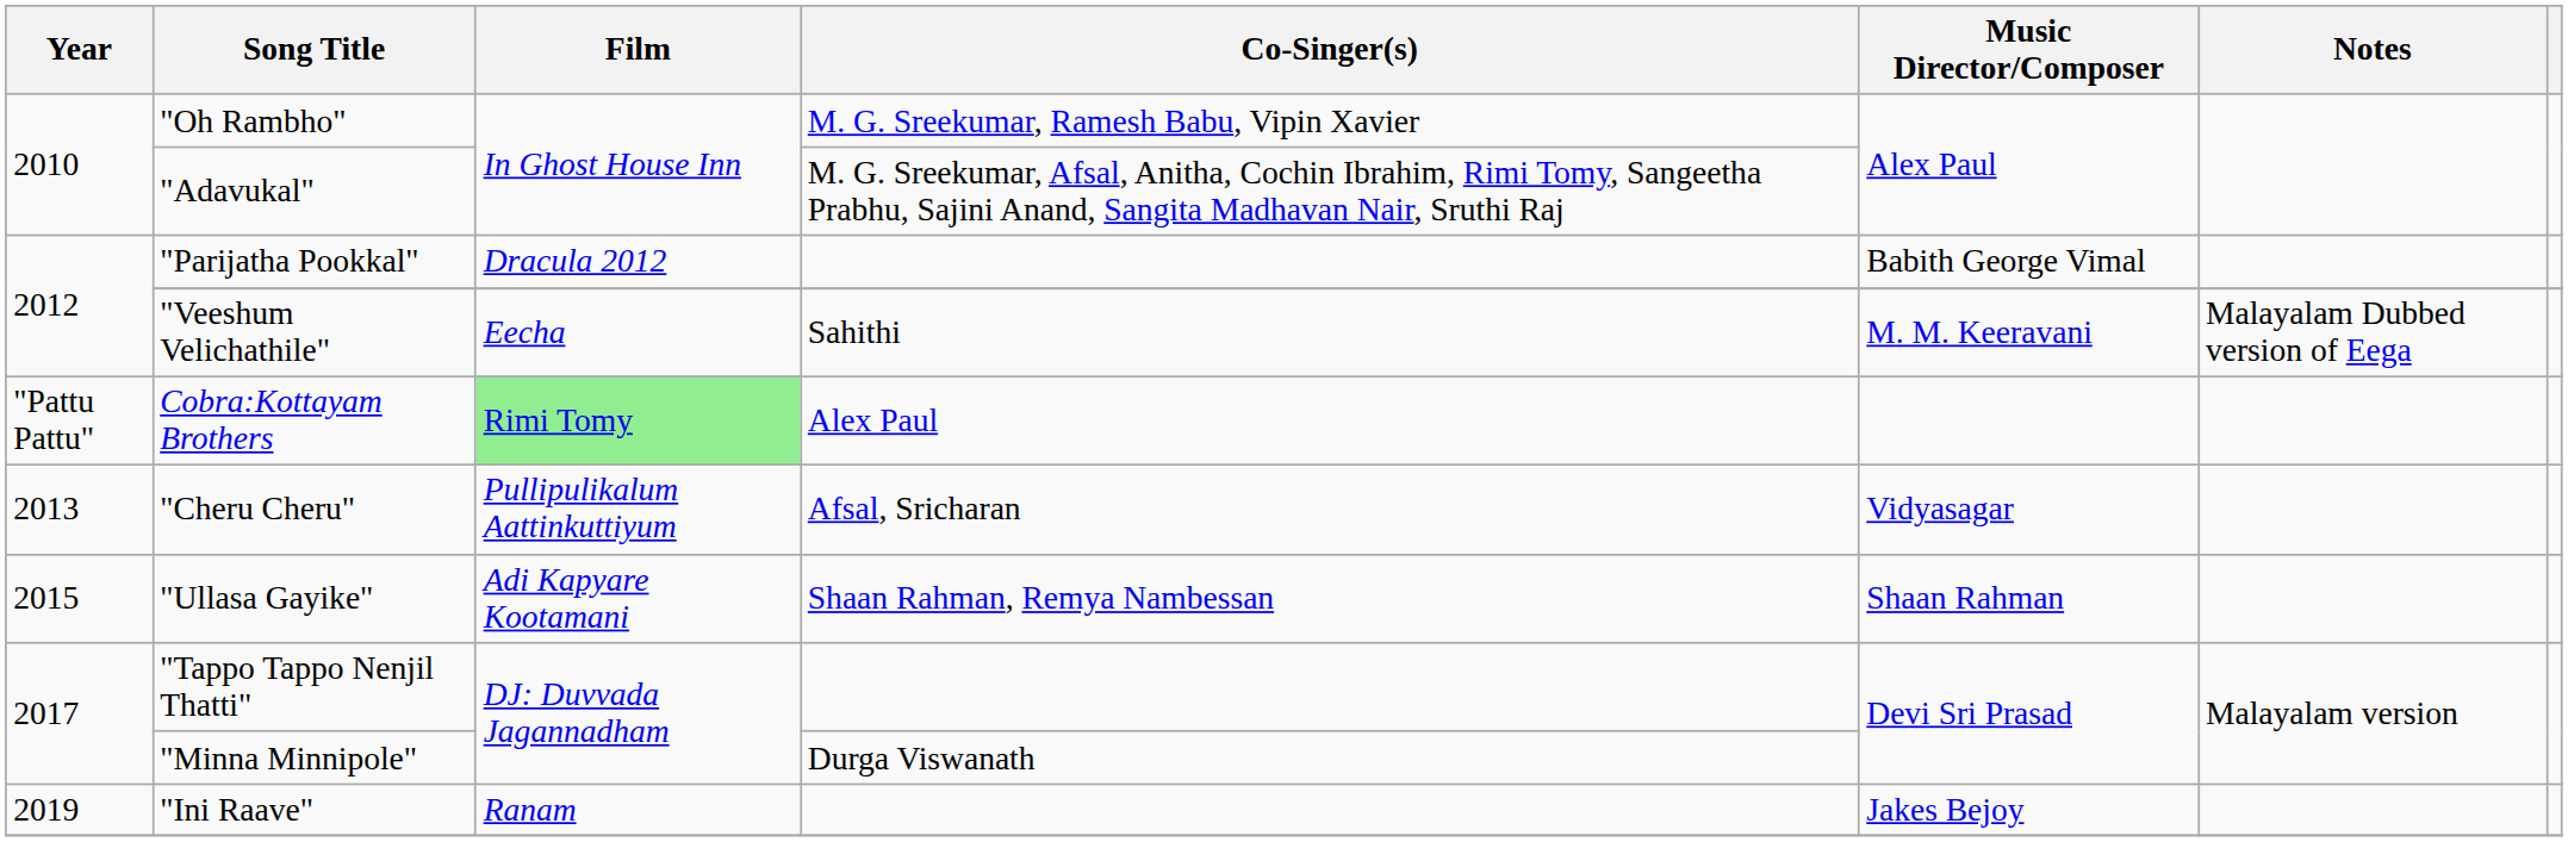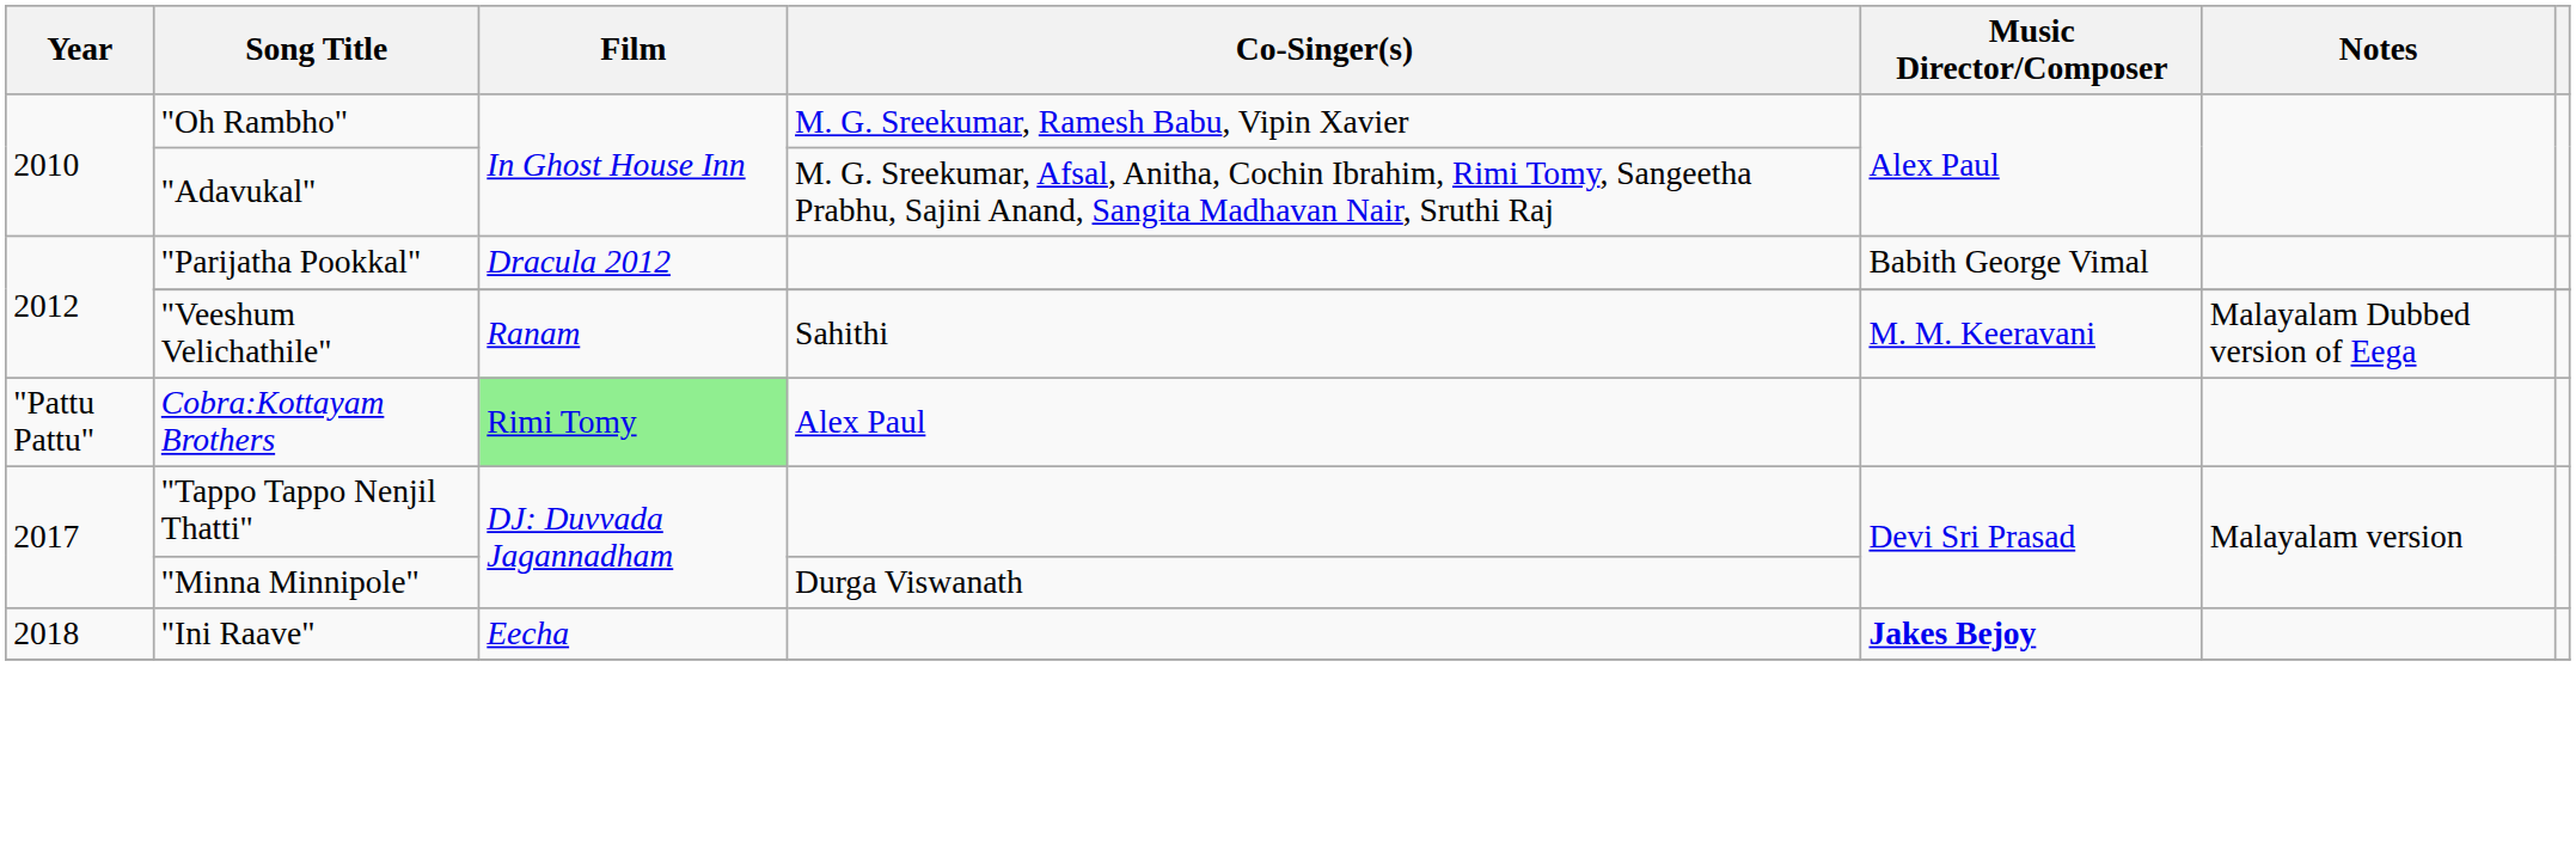"Veeshum Velichathile" | Film: Eecha -> Ranam
- row: 2013 | "Cheru Cheru" | Pullipulikalum Aattinkuttiyum | Afsal, Sricharan | Vidyasagar
- row: 2015 | "Ullasa Gayike" | Adi Kapyare Kootamani | Shaan Rahman, Remya Nambessan | Shaan Rahman
"Ini Raave" | Year: 2019 -> 2018
"Ini Raave" | Film: Ranam -> Eecha
"Ini Raave" | Music Director/Composer: normal -> bold
